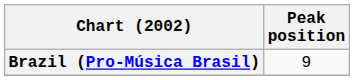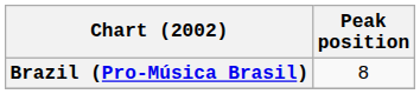Brazil (Pro-Música Brasil) | Peak position: 9 -> 8
